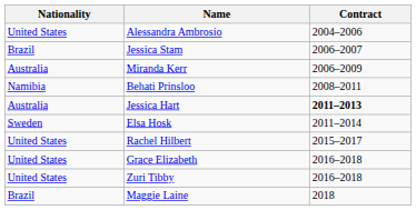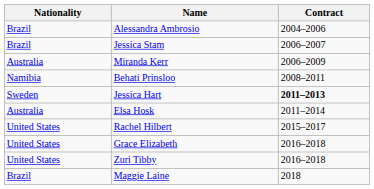Alessandra Ambrosio | Nationality: United States -> Brazil
Jessica Hart | Nationality: Australia -> Sweden
Elsa Hosk | Nationality: Sweden -> Australia
